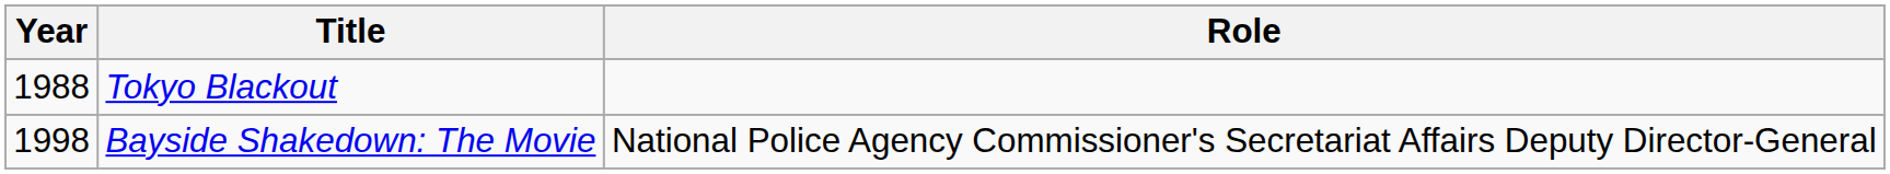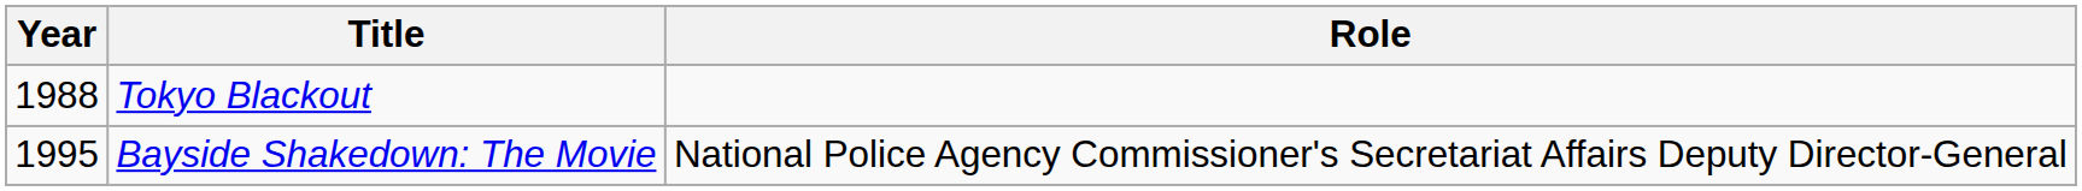Bayside Shakedown: The Movie | Year: 1998 -> 1995
